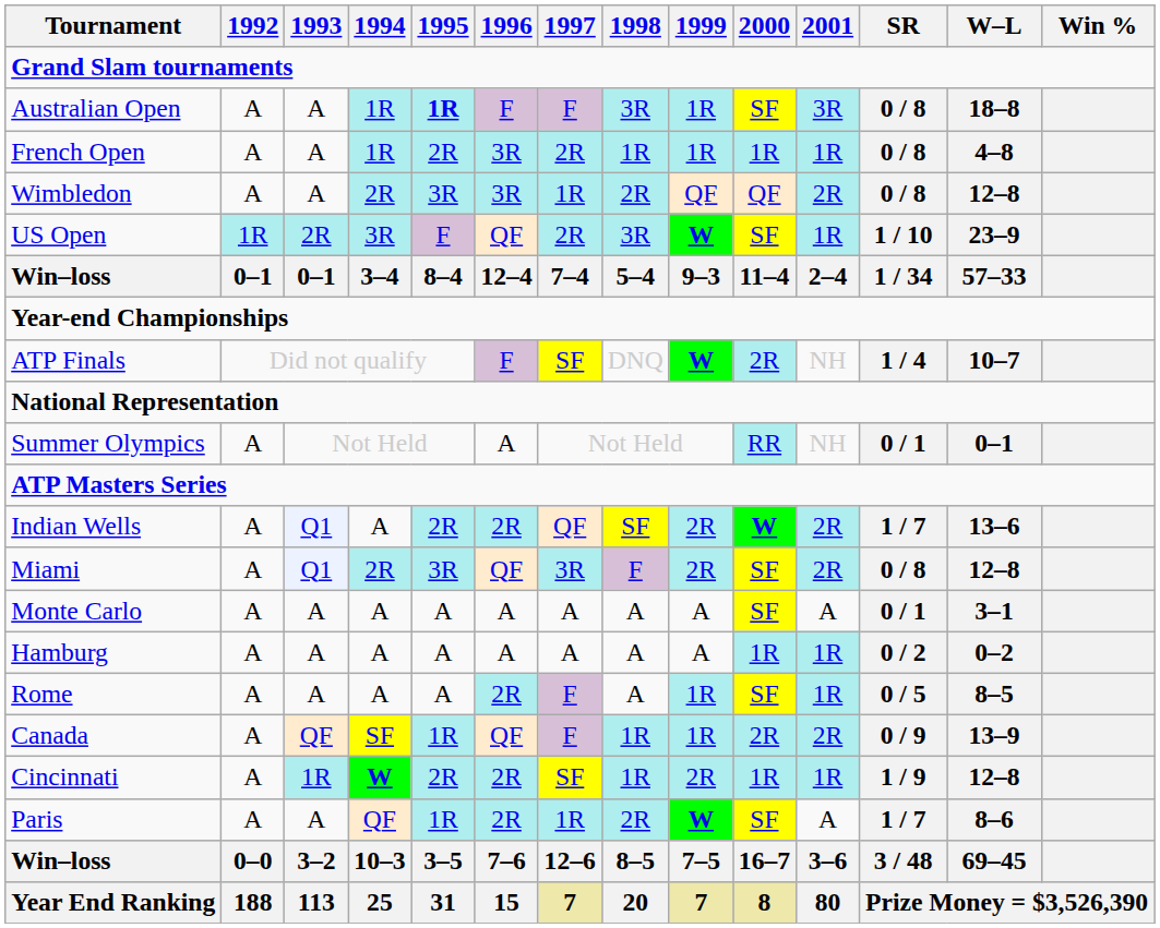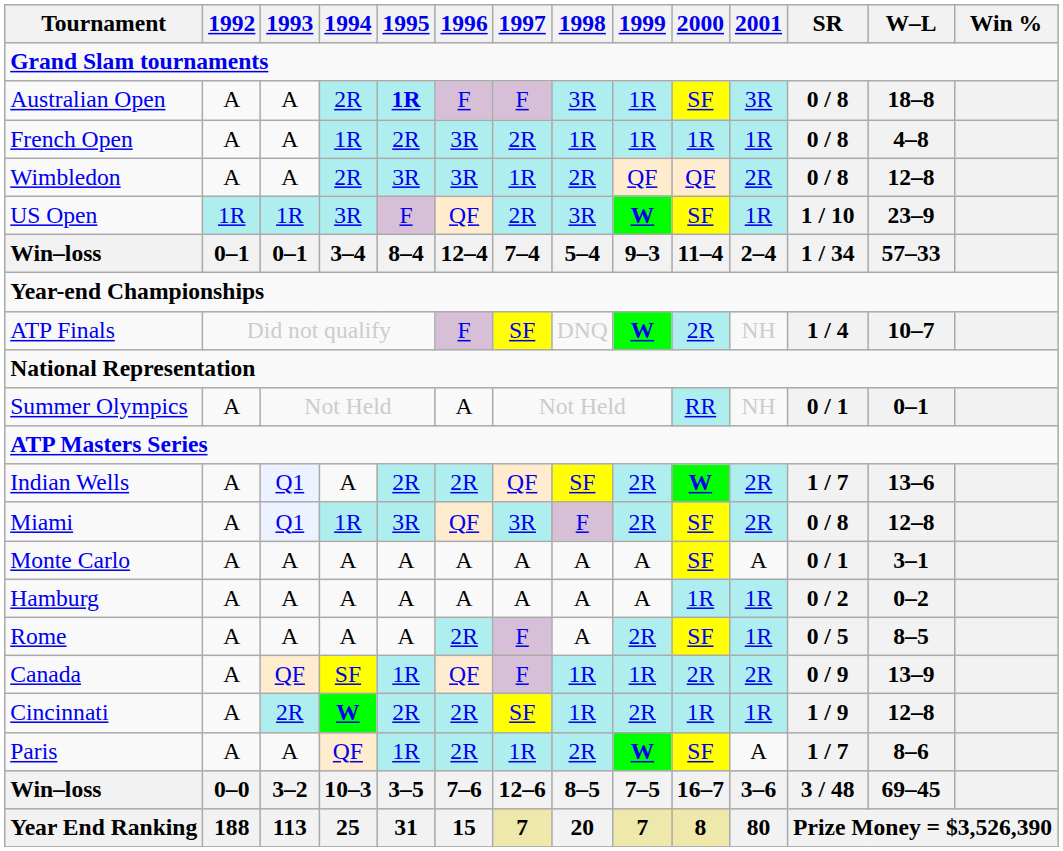Australian Open | 1994: 1R -> 2R
US Open | 1993: 2R -> 1R
Miami | 1994: 2R -> 1R
Rome | 1999: 1R -> 2R
Cincinnati | 1993: 1R -> 2R
